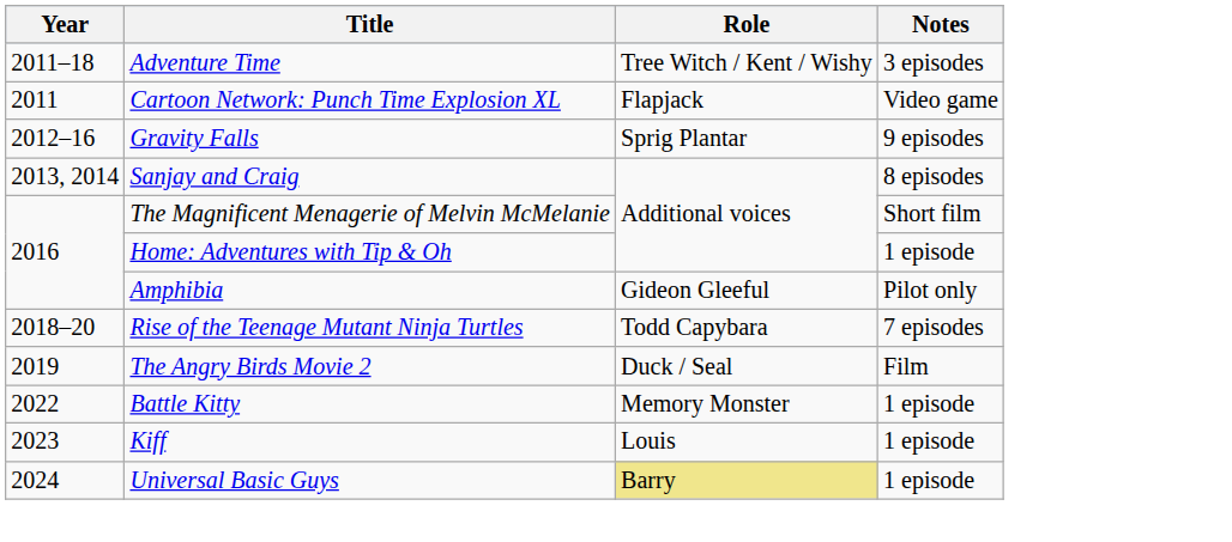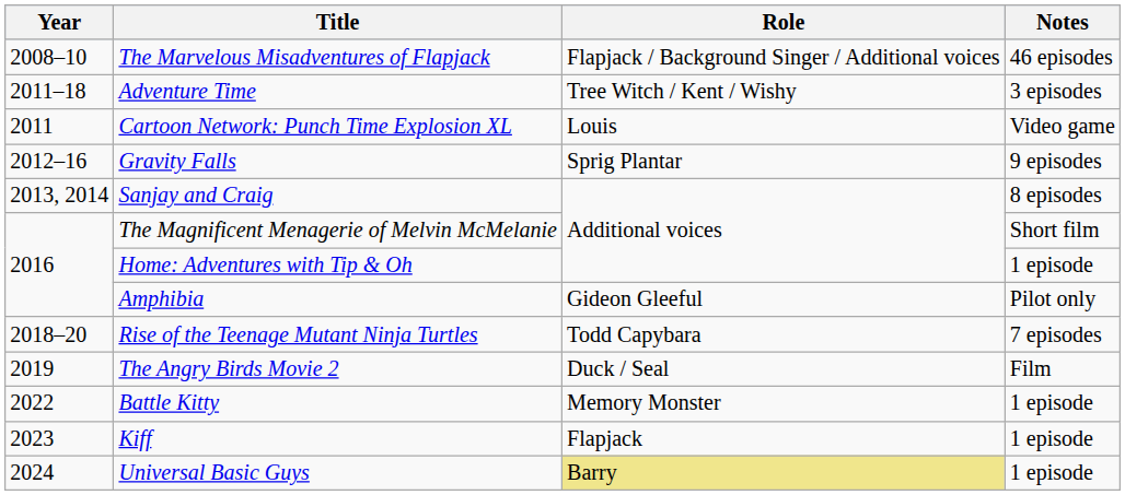+ row: 2008–10 | The Marvelous Misadventures of Flapjack | Flapjack / Background Singer / Additional voices | 46 episodes
Cartoon Network: Punch Time Explosion XL | Role: Flapjack -> Louis
Kiff | Role: Louis -> Flapjack
